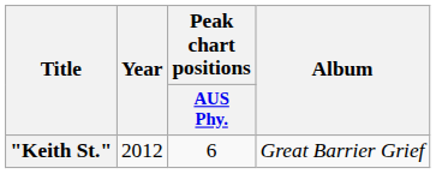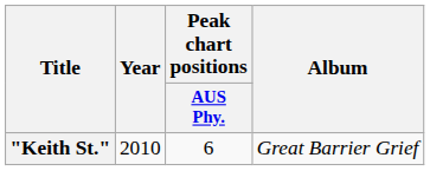"Keith St." | Year: 2012 -> 2010
